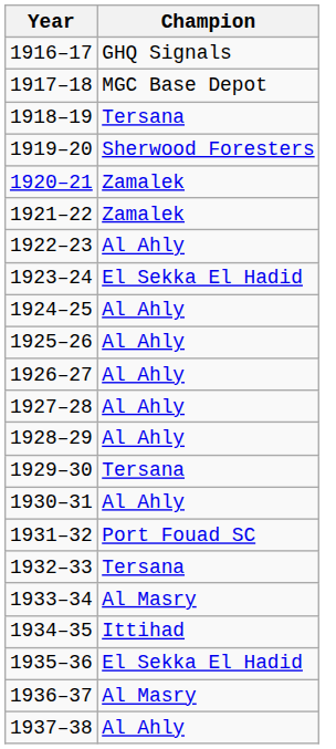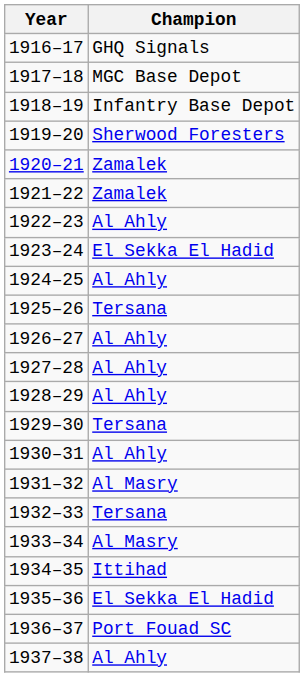1918–19 | Champion: Tersana -> Infantry Base Depot
1925–26 | Champion: Al Ahly -> Tersana
1931–32 | Champion: Port Fouad SC -> Al Masry
1936–37 | Champion: Al Masry -> Port Fouad SC
